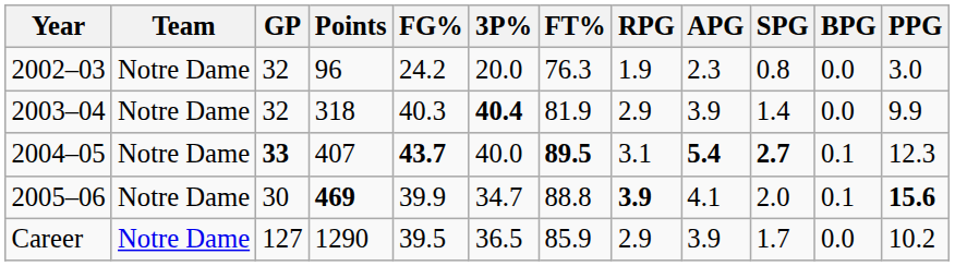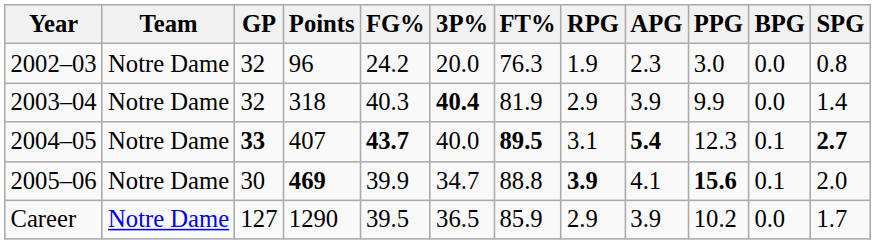columns swapped: SPG <-> PPG
